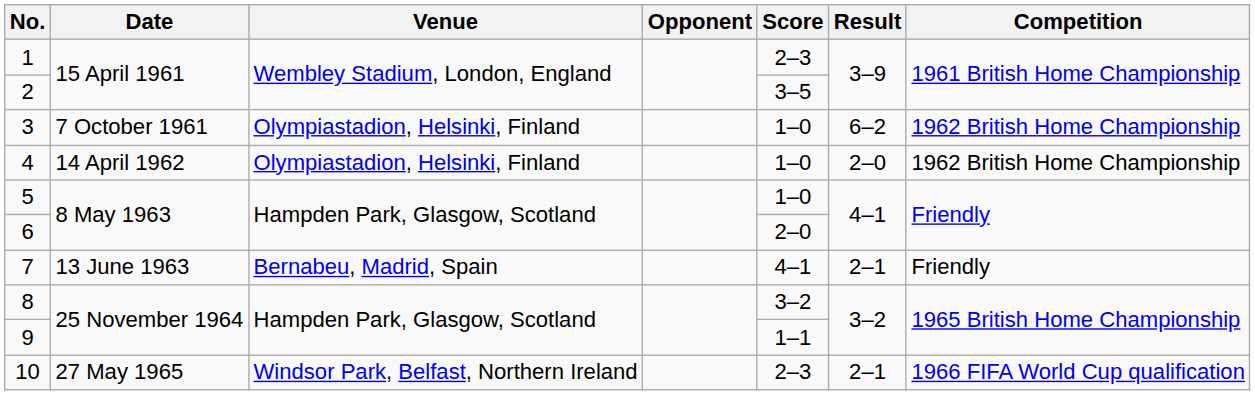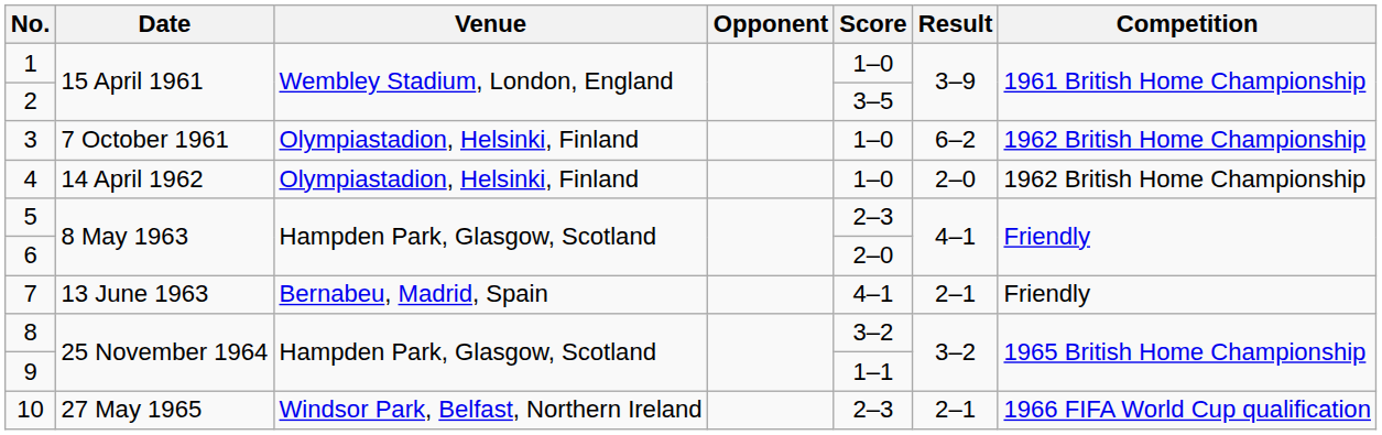1 | Score: 2–3 -> 1–0
5 | Score: 1–0 -> 2–3
